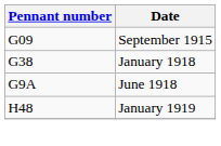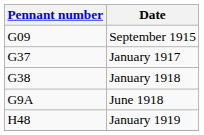+ row: G37 | January 1917
